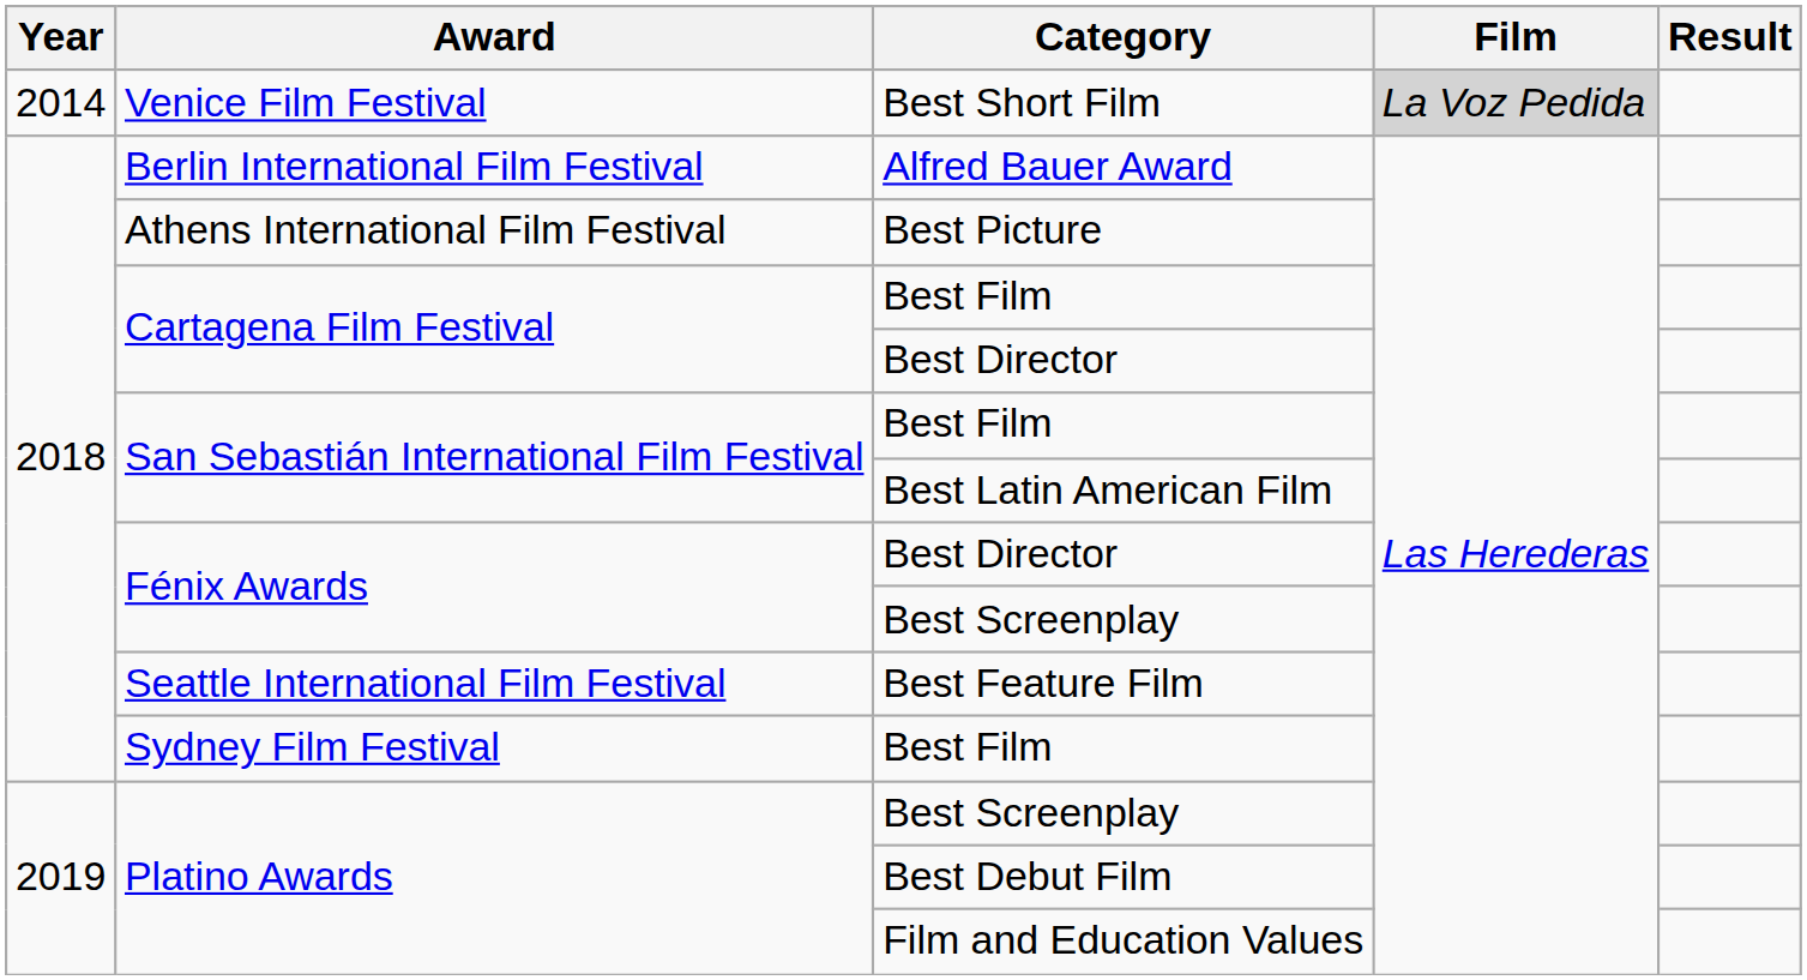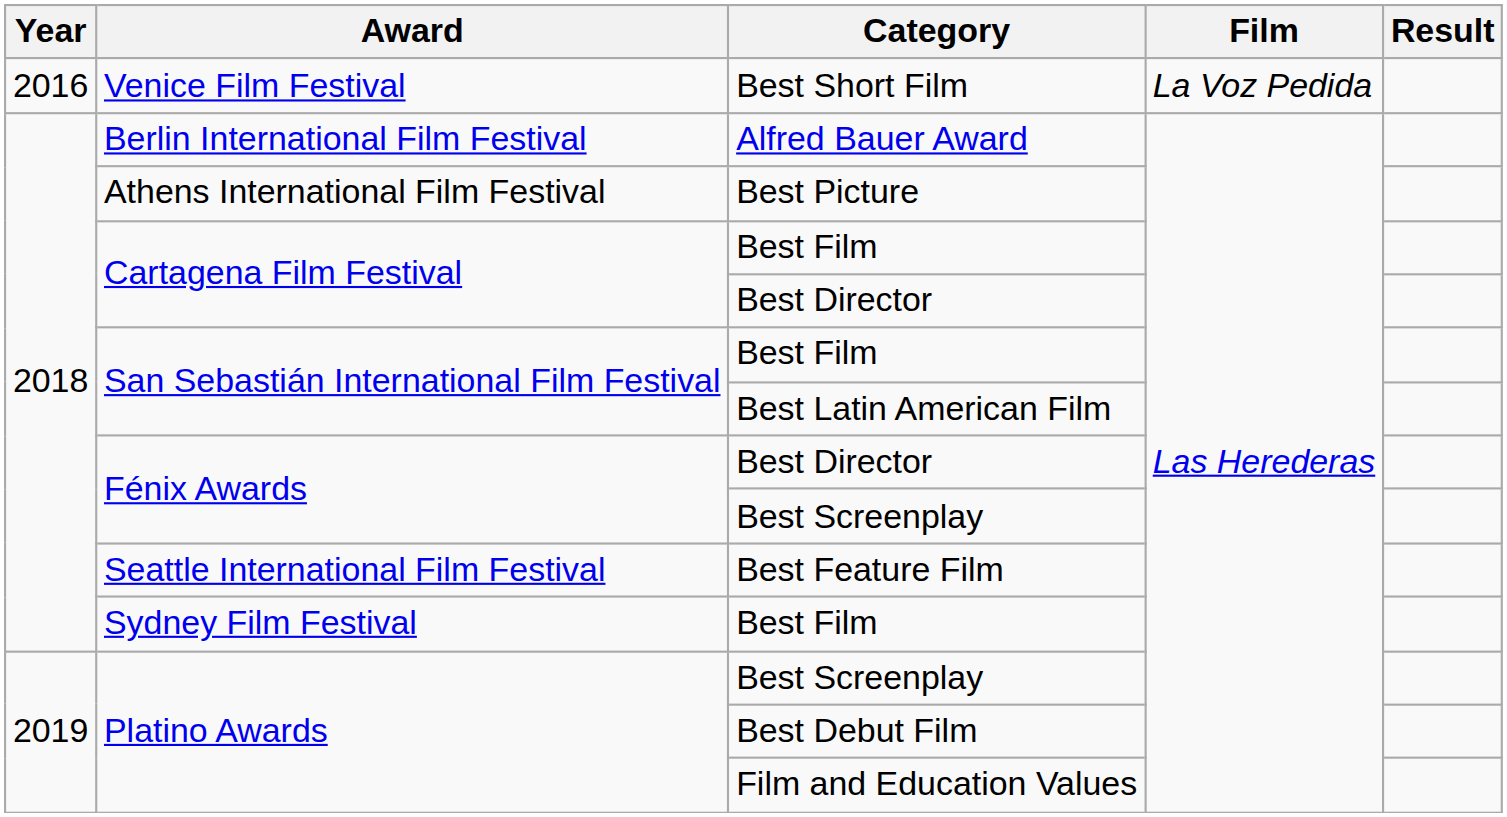Best Short Film | Year: 2014 -> 2016
Best Short Film | Film: lightgrey background -> no background
